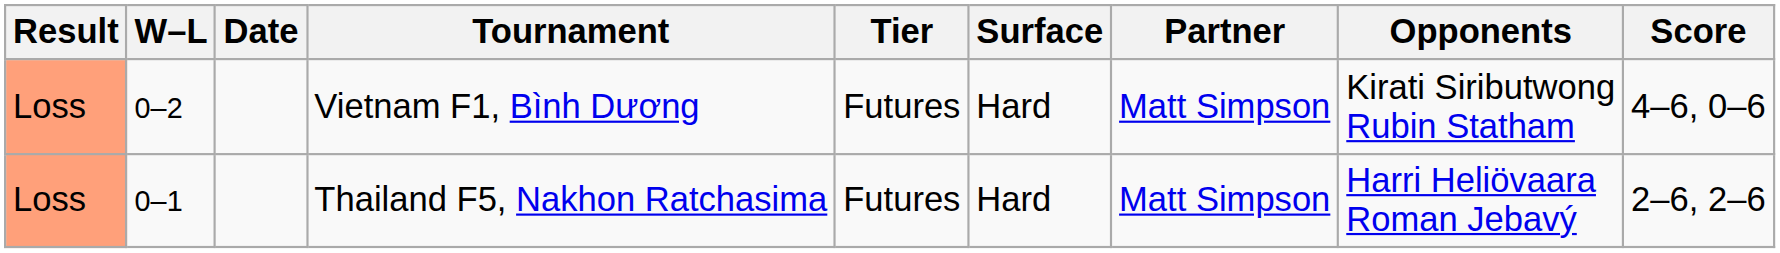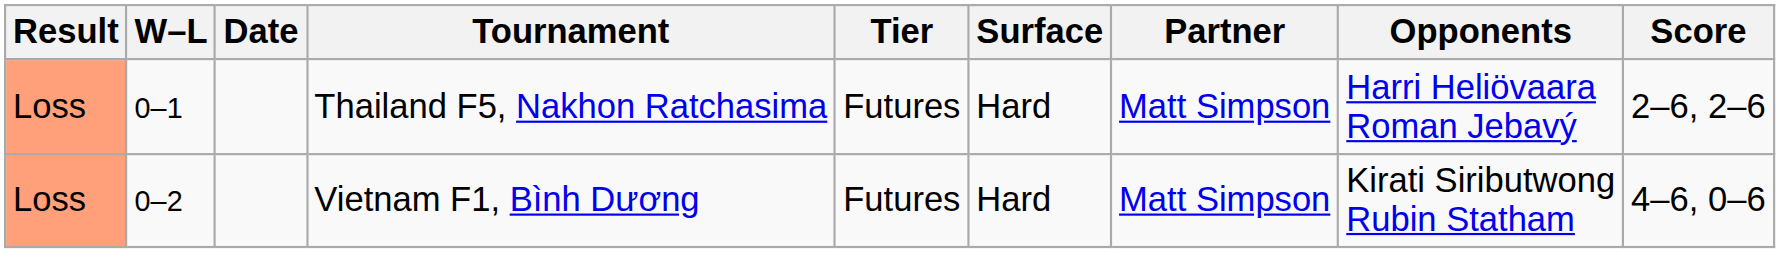rows swapped: Thailand F5, Nakhon Ratchasima <-> Vietnam F1, Bình Dương
